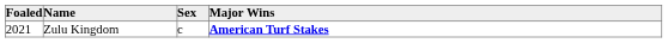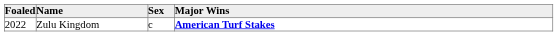Zulu Kingdom | Foaled: 2021 -> 2022
